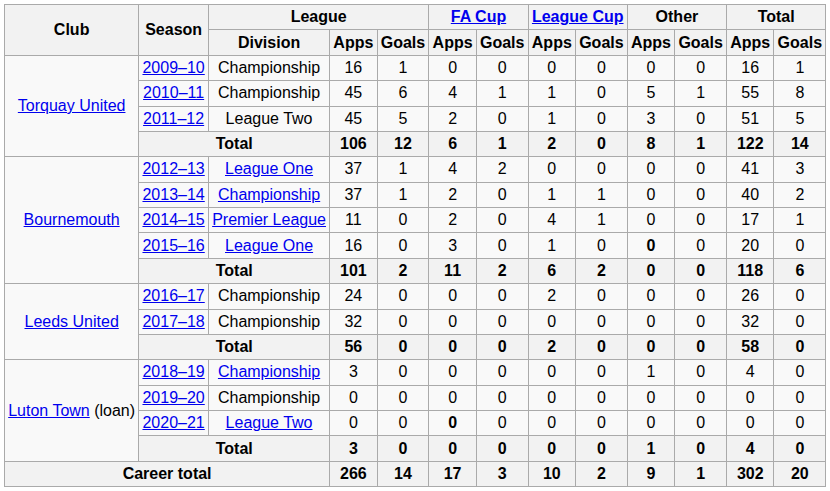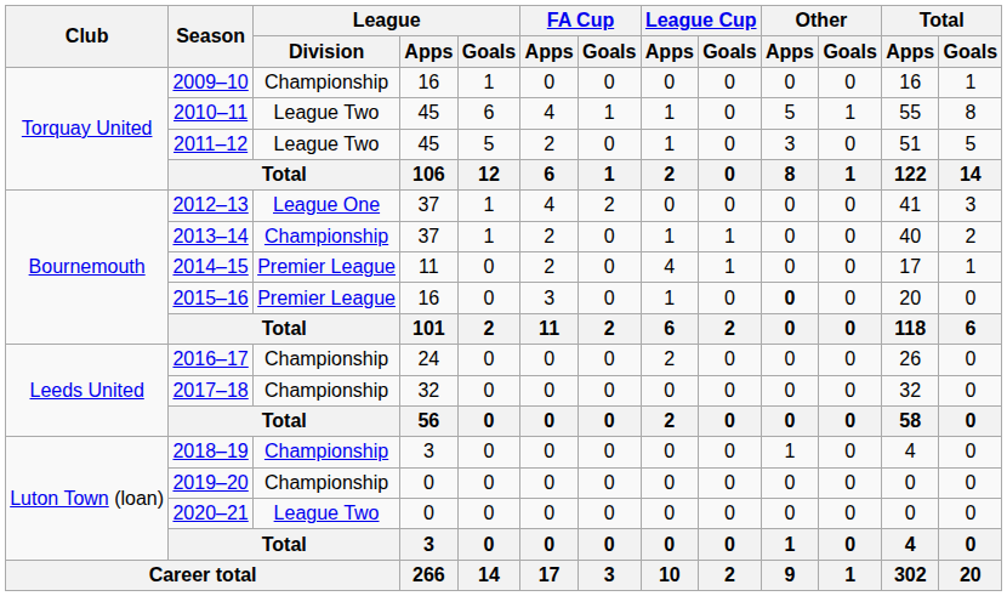2010–11 | League / Division: Championship -> League Two
2015–16 | League / Division: League One -> Premier League
2020–21 | FA Cup / Apps: bold -> normal
